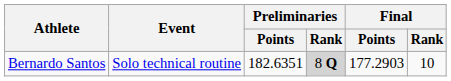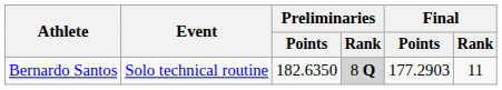Bernardo Santos | Preliminaries / Points: 182.6351 -> 182.6350
Bernardo Santos | Final / Rank: 10 -> 11
